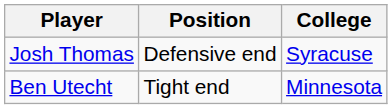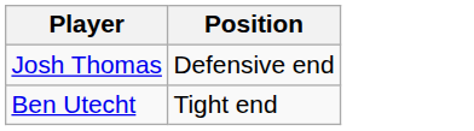- column: College | Syracuse | Minnesota
